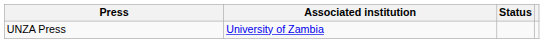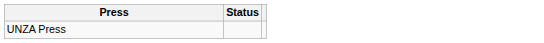- column: Associated institution | University of Zambia
